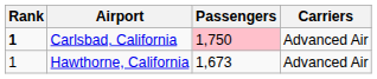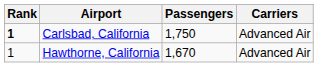Carlsbad, California | Passengers: pink background -> no background
Hawthorne, California | Passengers: 1,673 -> 1,670
